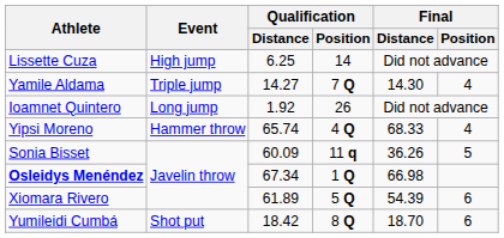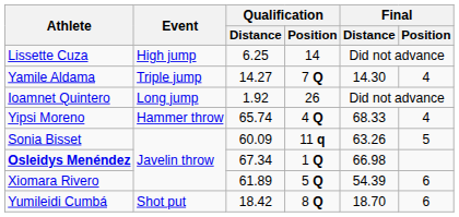Sonia Bisset | Final / Distance: 36.26 -> 63.26
